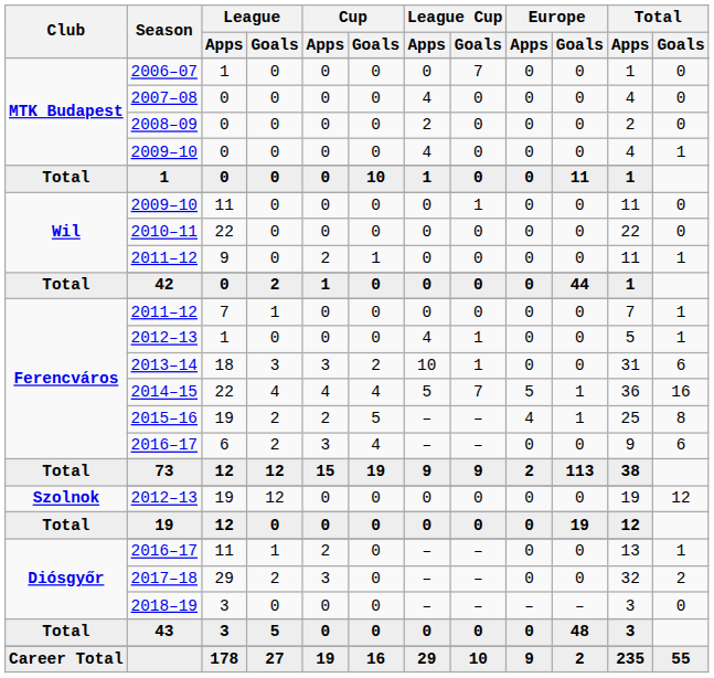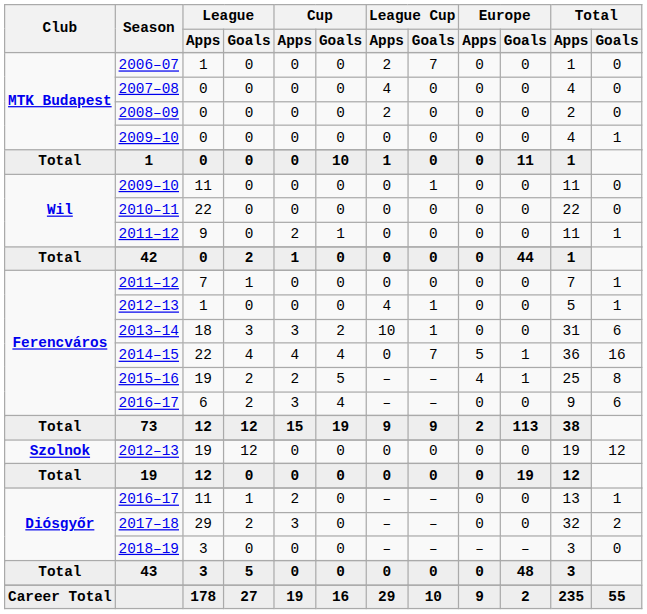2006–07 | League Cup / Apps: 0 -> 2
MTK Budapest / 2009–10 | League Cup / Apps: 4 -> 0
2014–15 | League Cup / Apps: 5 -> 0
